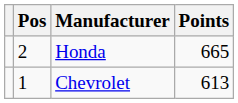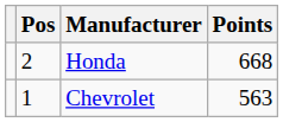Honda | Points: 665 -> 668
Chevrolet | Points: 613 -> 563
